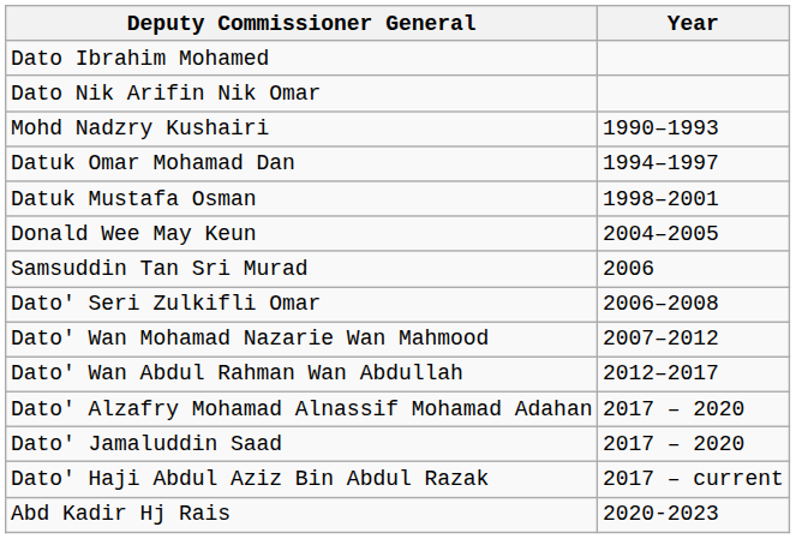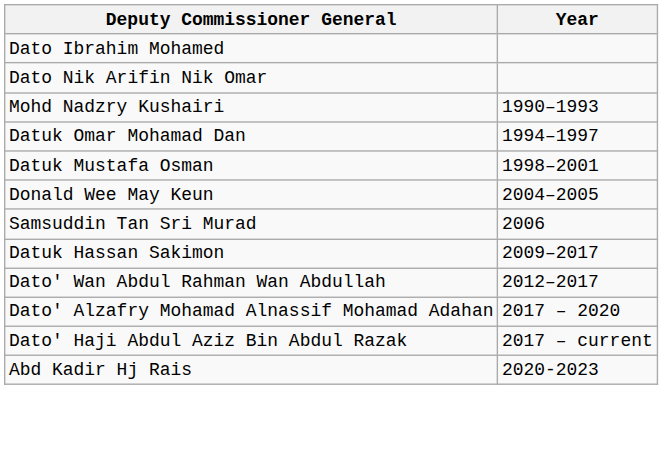- row: Dato' Seri Zulkifli Omar | 2006–2008
- row: Dato' Wan Mohamad Nazarie Wan Mahmood | 2007–2012
+ row: Datuk Hassan Sakimon | 2009–2017
- row: Dato' Jamaluddin Saad | 2017 – 2020
